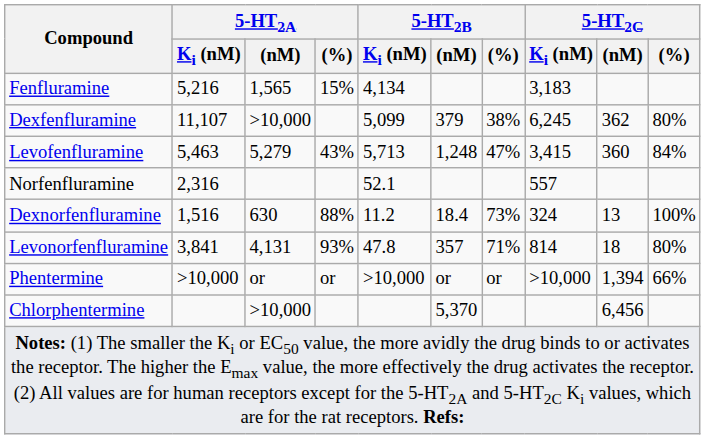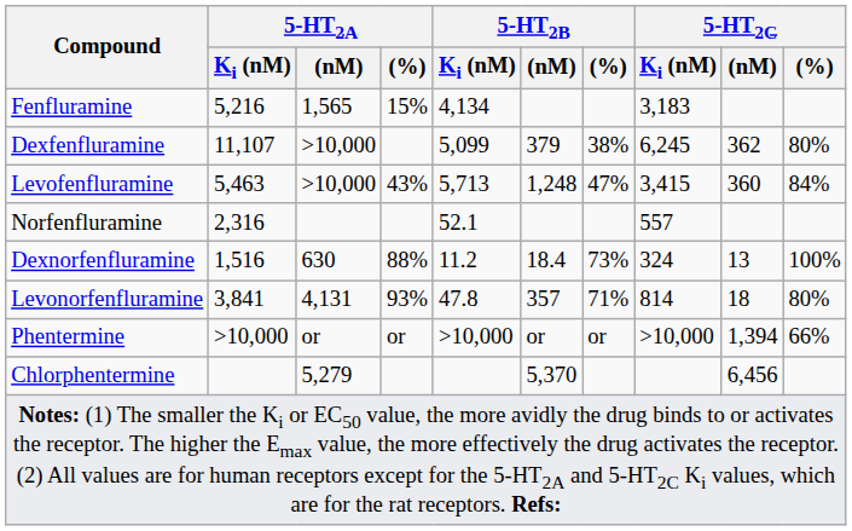Levofenfluramine | 5-HT2A / (nM): 5,279 -> >10,000
Chlorphentermine | 5-HT2A / (nM): >10,000 -> 5,279
